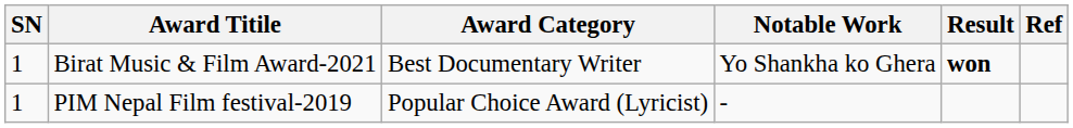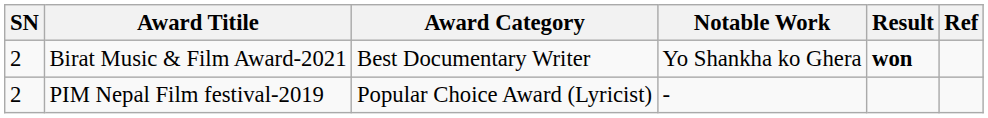Birat Music & Film Award-2021 | SN: 1 -> 2
PIM Nepal Film festival-2019 | SN: 1 -> 2
